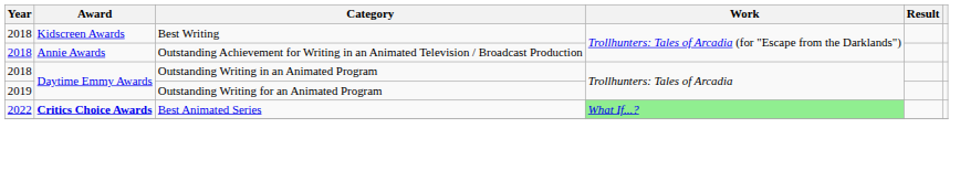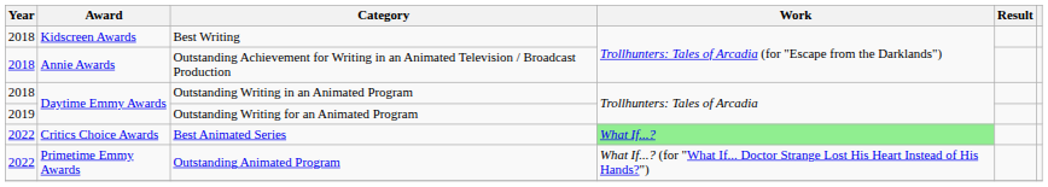Best Animated Series | Award: bold -> normal
+ row: 2022 | Primetime Emmy Awards | Outstanding Animated Program | What If...? (for "What If... Doctor Strange Lost His Heart Instead of His Hands?")
